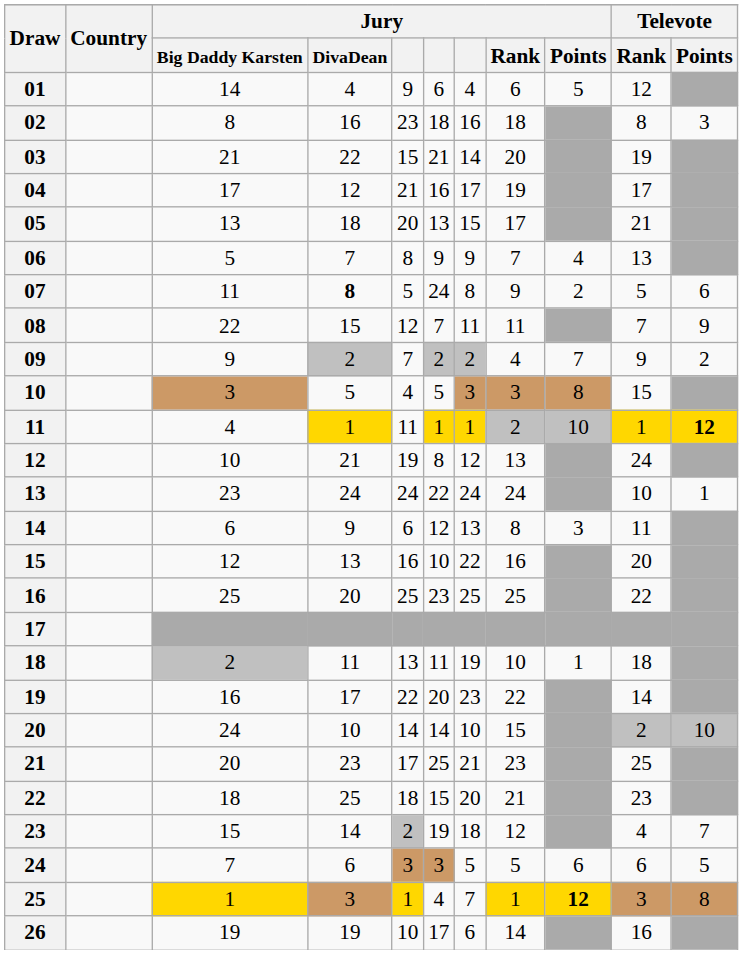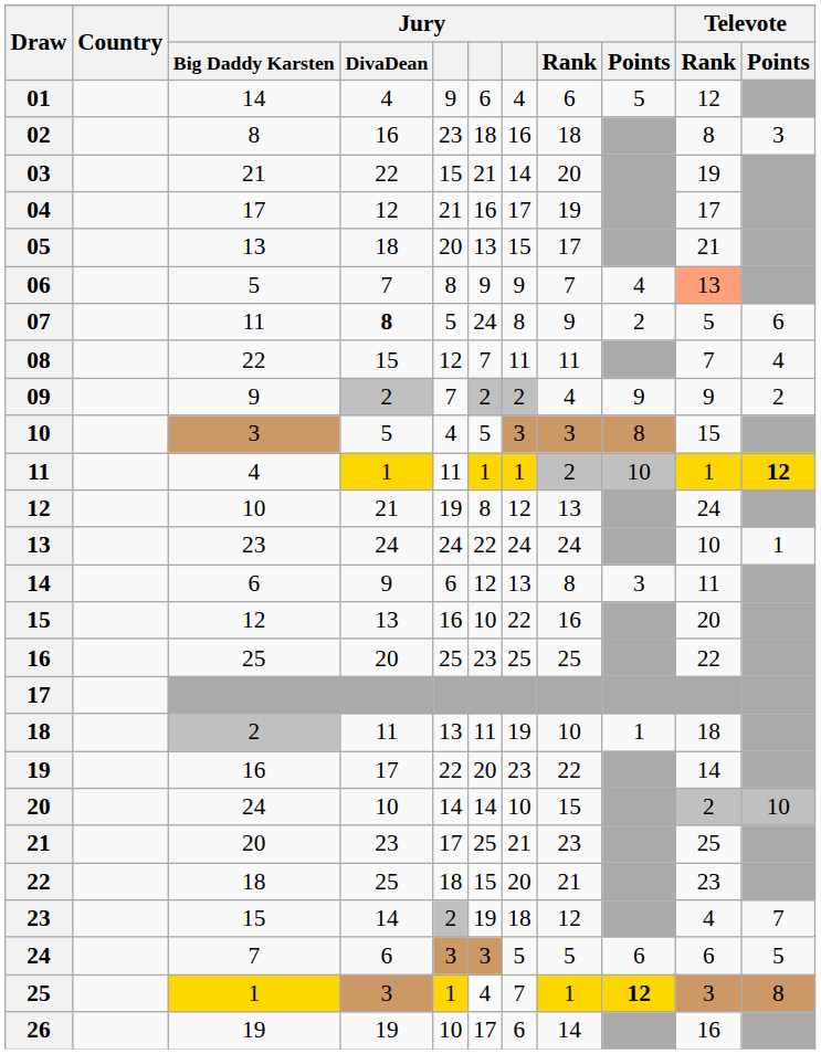06 | Televote / Rank: no background -> lightsalmon background
08 | Televote / Points: 9 -> 4
09 | Jury / Points: 7 -> 9
